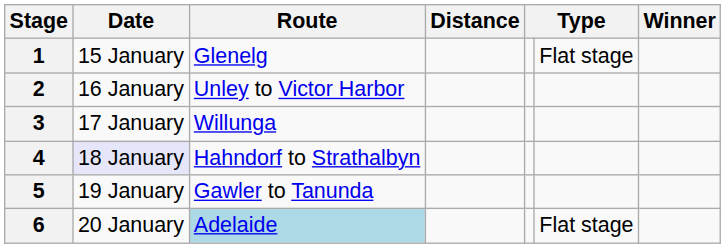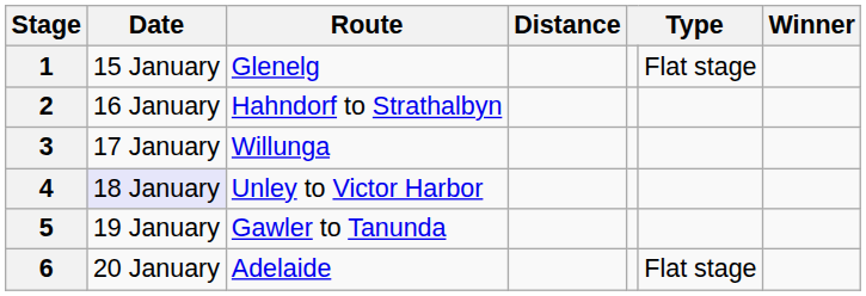2 | Route: Unley to Victor Harbor -> Hahndorf to Strathalbyn
4 | Route: Hahndorf to Strathalbyn -> Unley to Victor Harbor
6 | Route: lightblue background -> no background
